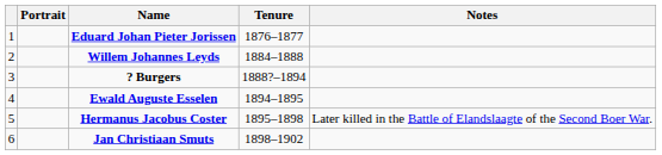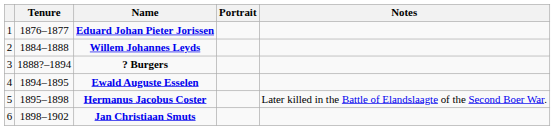columns swapped: Portrait <-> Tenure
